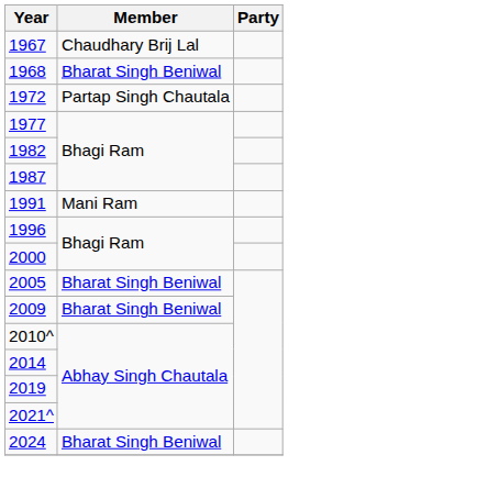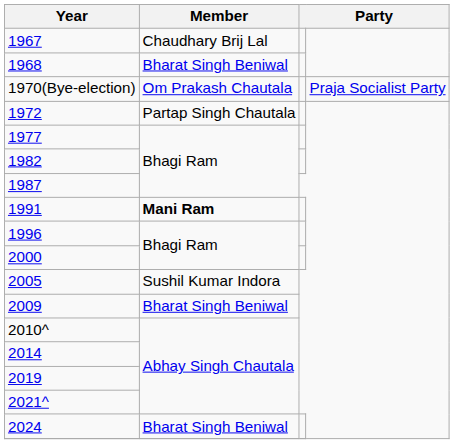+ row: 1970(Bye-election) | Om Prakash Chautala | Praja Socialist Party
1991 | Member: normal -> bold
2005 | Member: Bharat Singh Beniwal -> Sushil Kumar Indora
